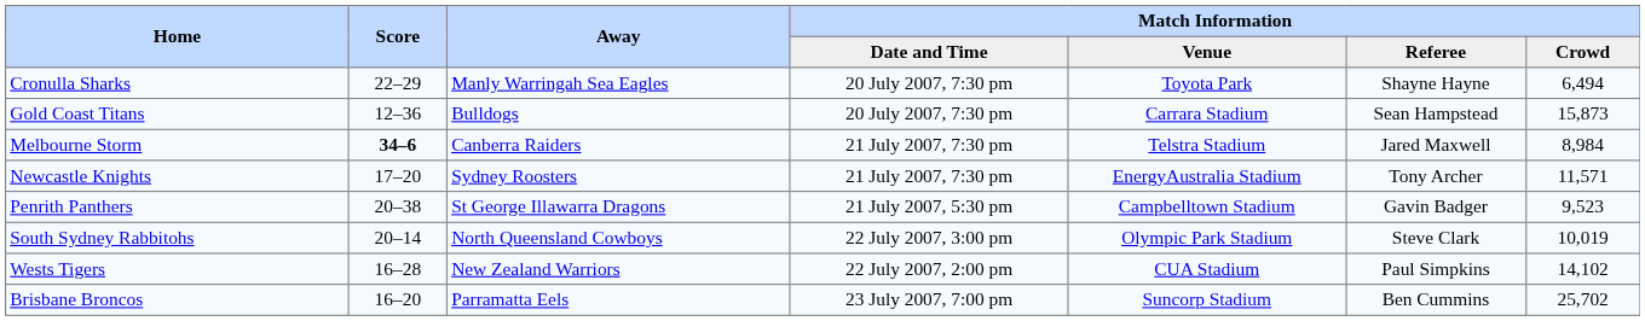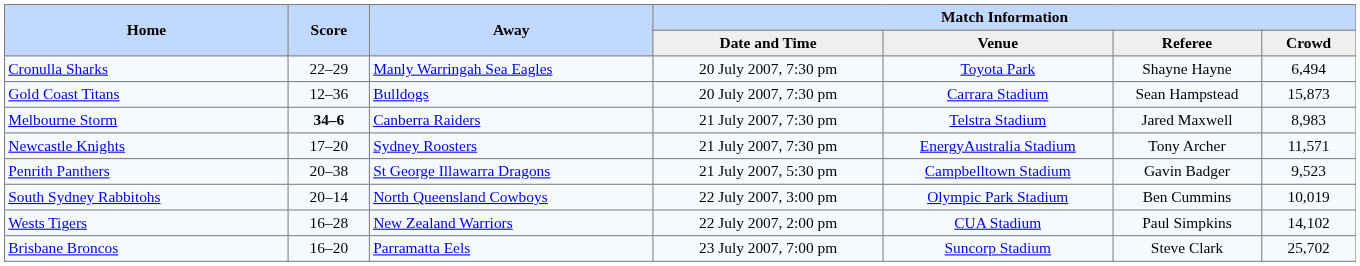Melbourne Storm | Match Information / Crowd: 8,984 -> 8,983
South Sydney Rabbitohs | Match Information / Referee: Steve Clark -> Ben Cummins
Brisbane Broncos | Match Information / Referee: Ben Cummins -> Steve Clark
